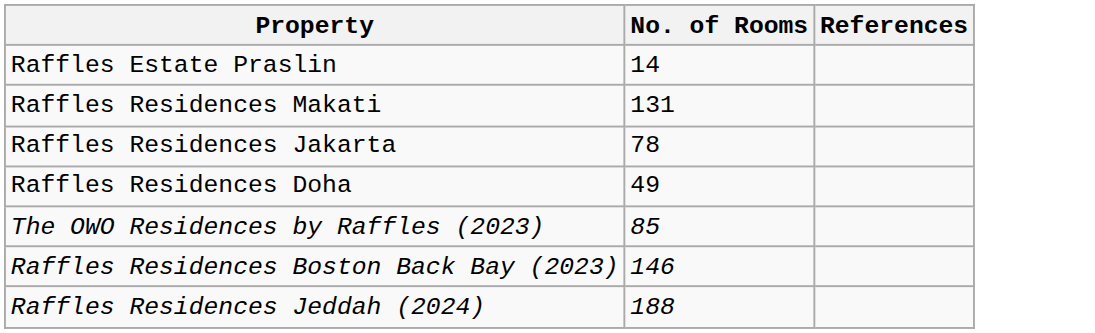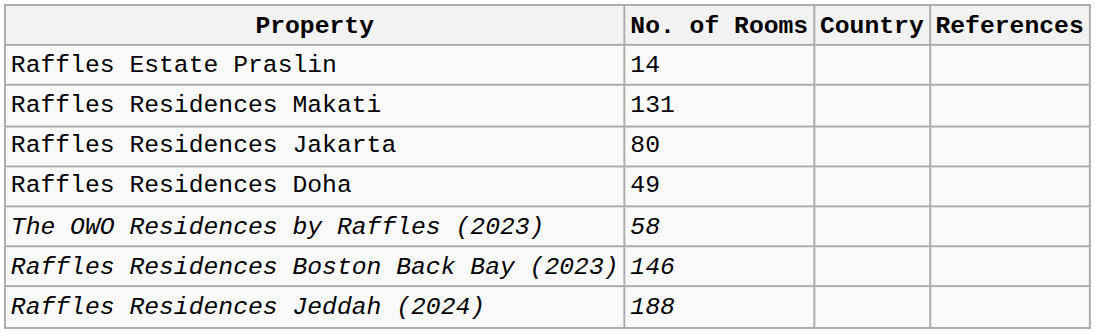+ column: Country
Raffles Residences Jakarta | No. of Rooms: 78 -> 80
The OWO Residences by Raffles (2023) | No. of Rooms: 85 -> 58
